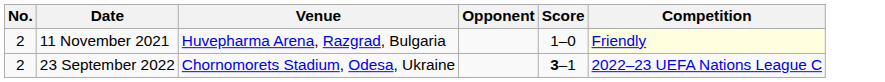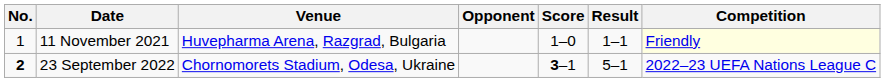+ column: Result | 1–1 | 5–1
11 November 2021 | No.: 2 -> 1
23 September 2022 | No.: normal -> bold
